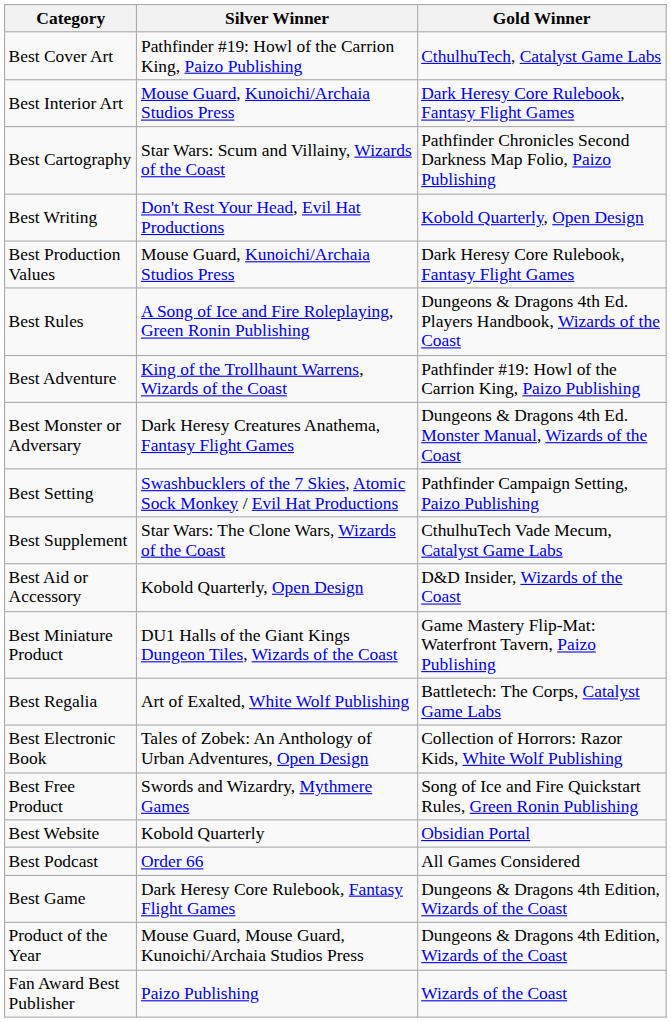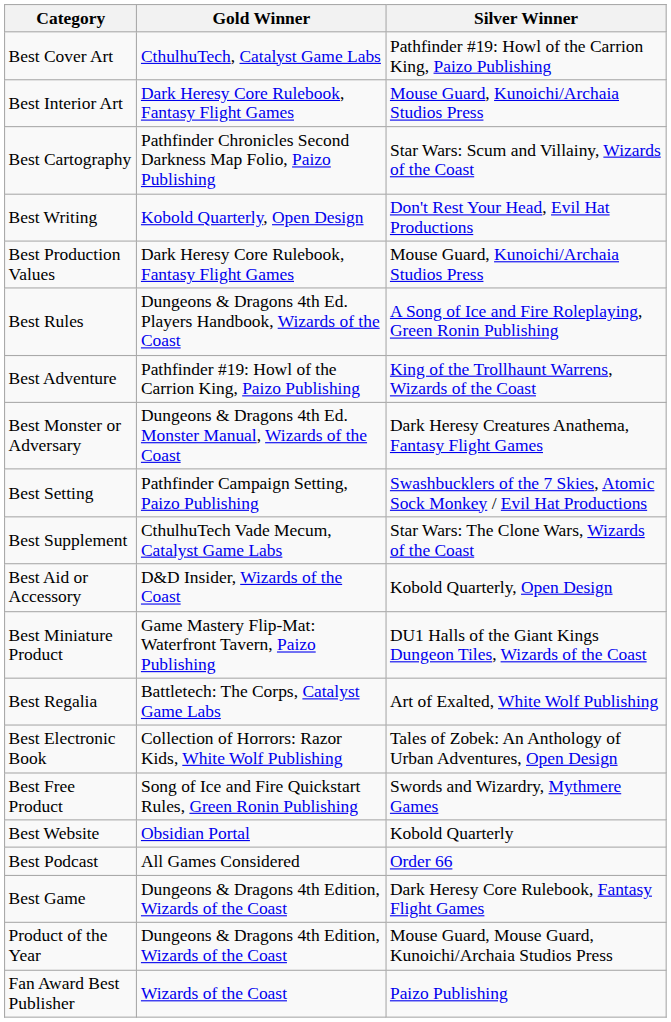columns swapped: Gold Winner <-> Silver Winner
